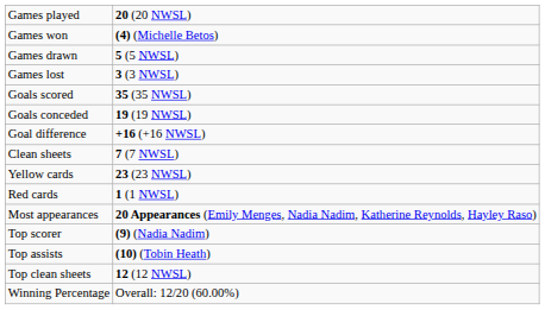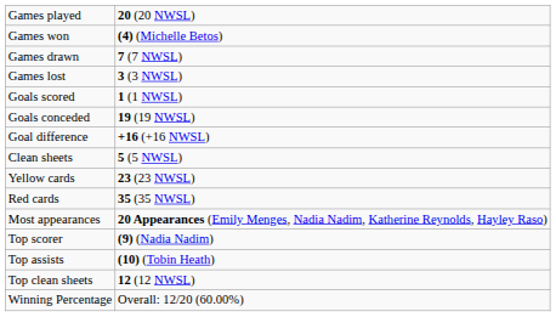Games drawn | column 2: 5 (5 NWSL) -> 7 (7 NWSL)
Goals scored | column 2: 35 (35 NWSL) -> 1 (1 NWSL)
Clean sheets | column 2: 7 (7 NWSL) -> 5 (5 NWSL)
Red cards | column 2: 1 (1 NWSL) -> 35 (35 NWSL)
